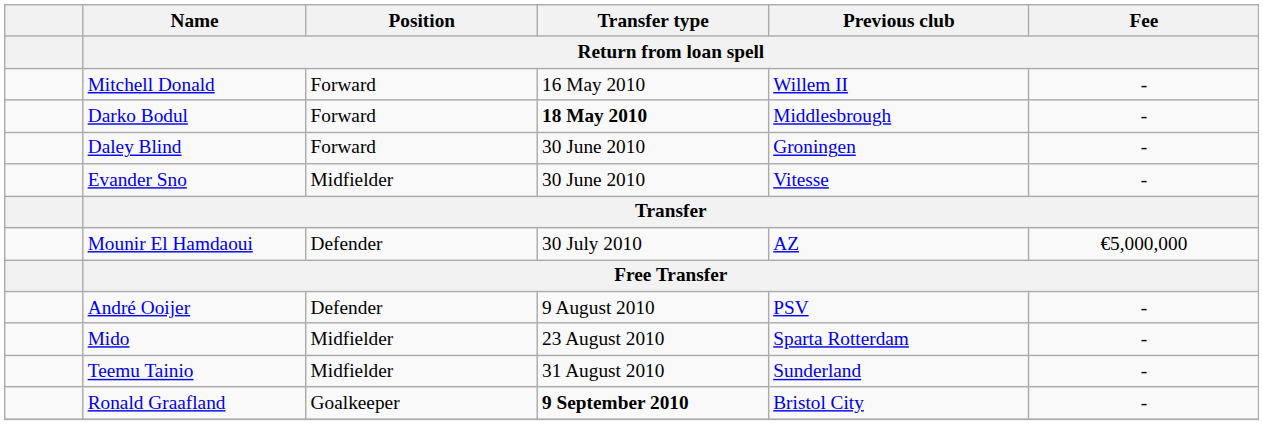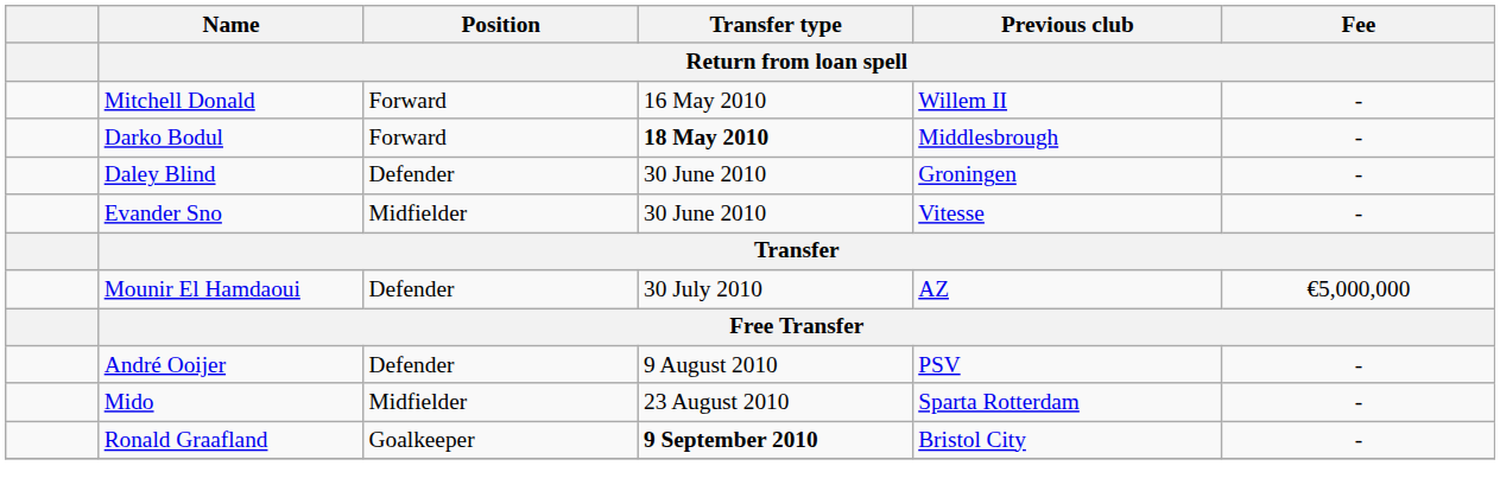Daley Blind | Position / Return from loan spell: Forward -> Defender
- row: Teemu Tainio | Midfielder | 31 August 2010 | Sunderland | -
